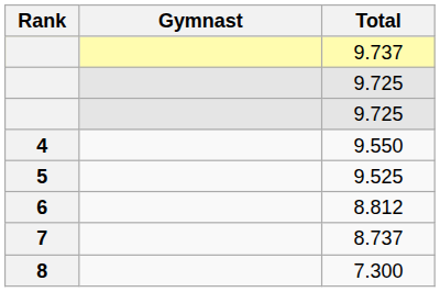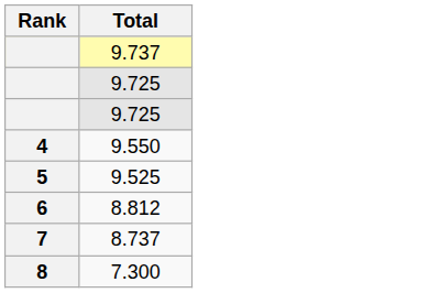- column: Gymnast
